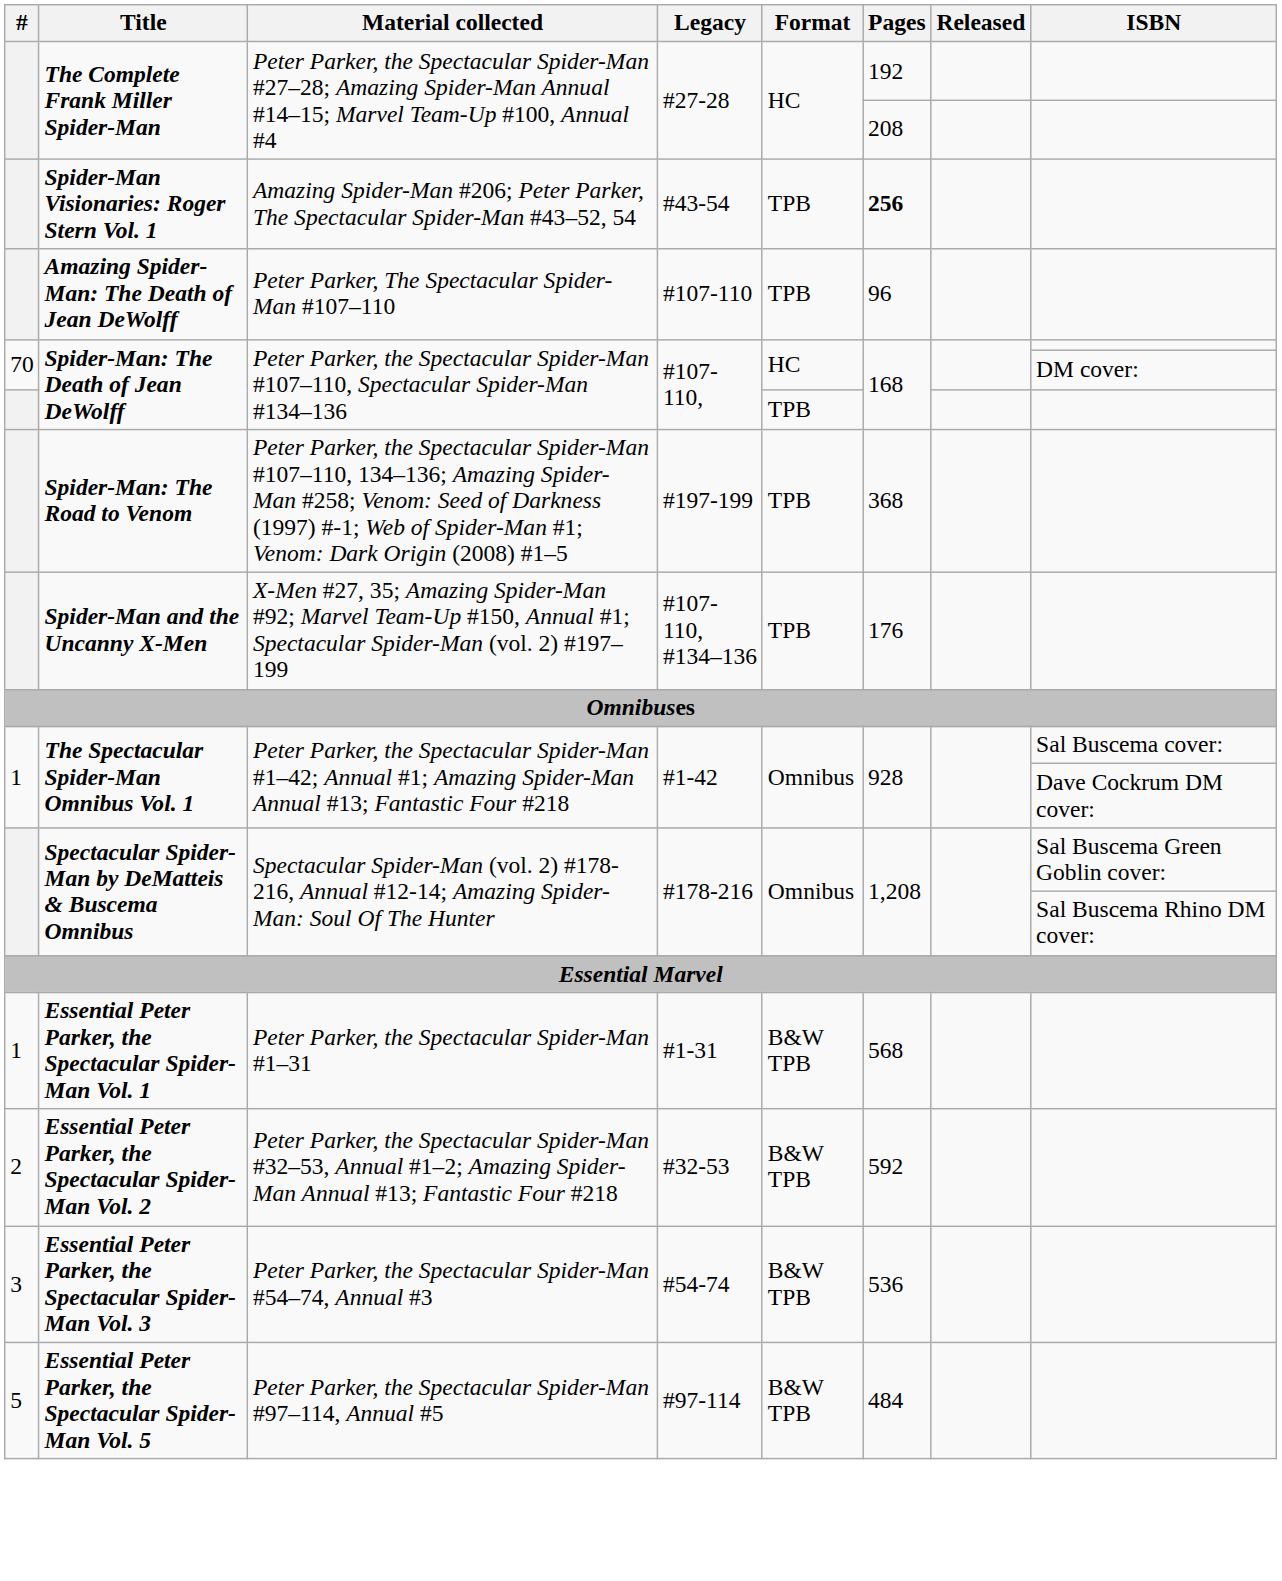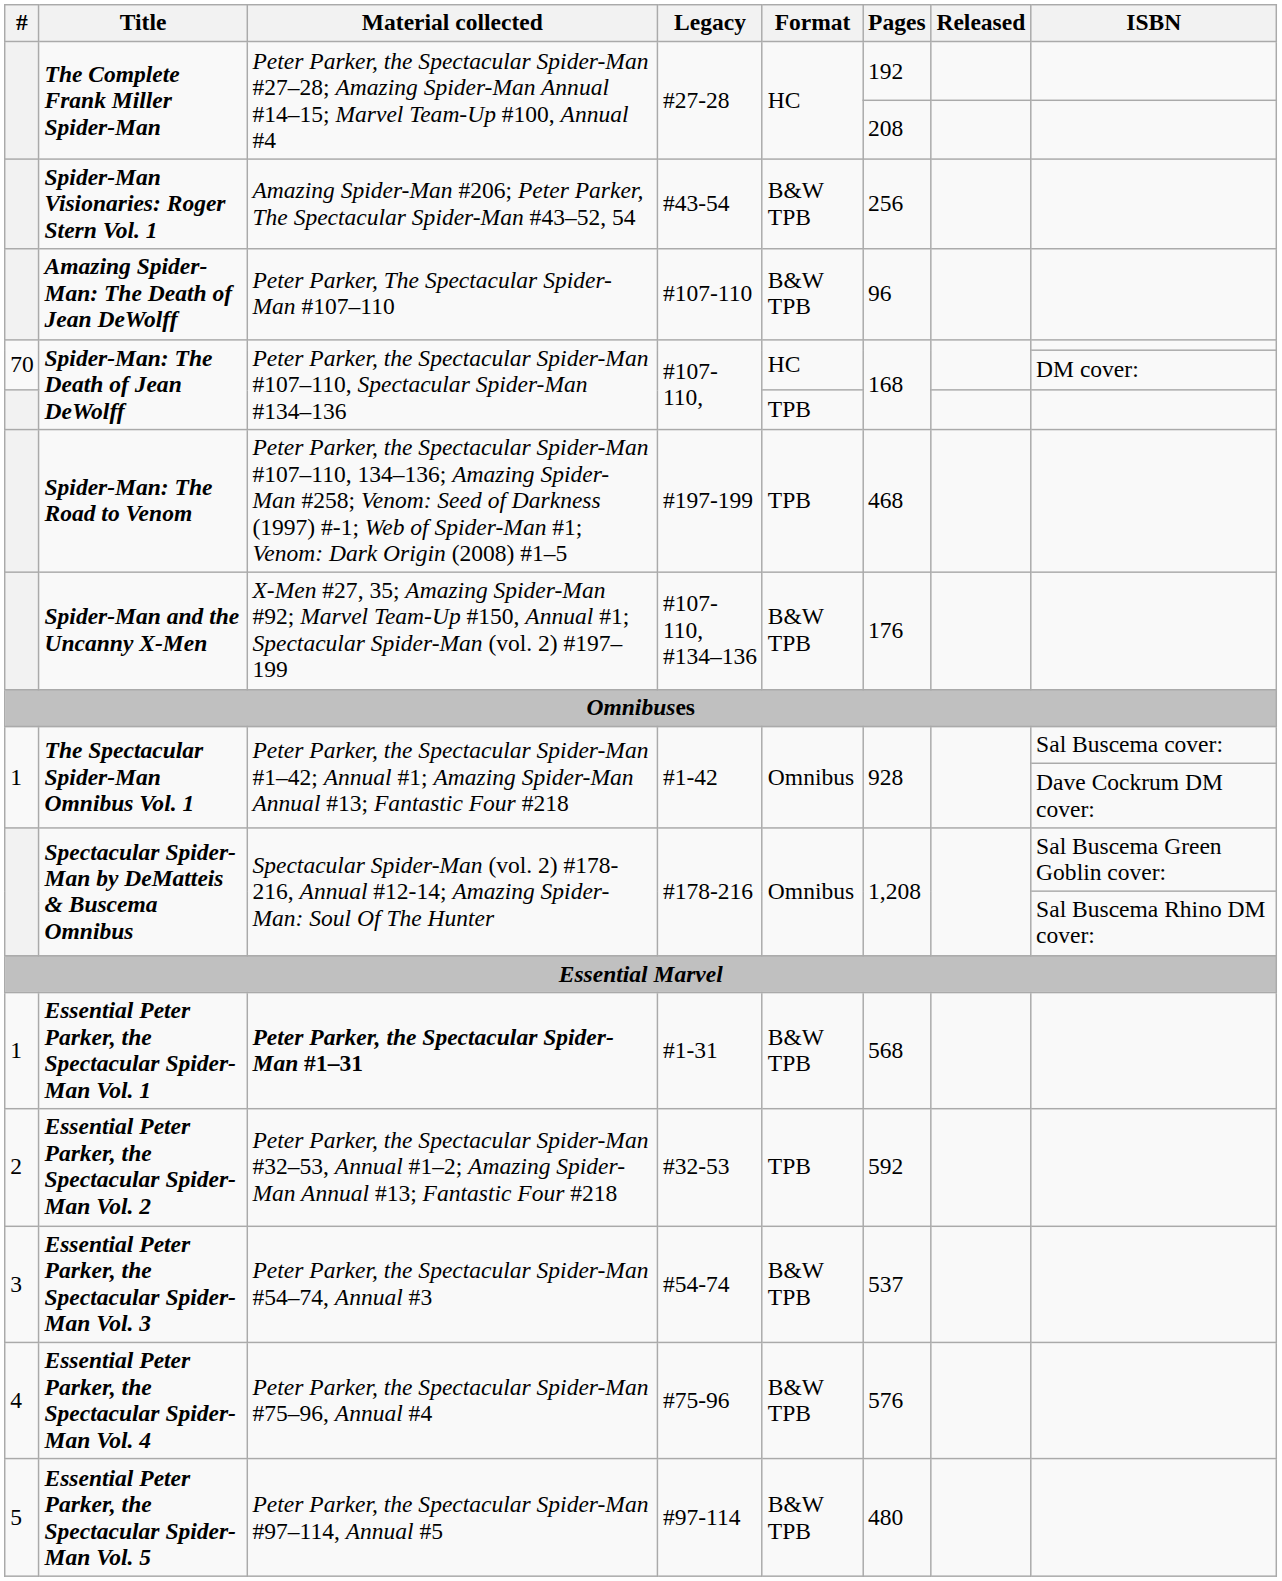Spider-Man Visionaries: Roger Stern Vol. 1 | Format: TPB -> B&W TPB
Spider-Man Visionaries: Roger Stern Vol. 1 | Pages: bold -> normal
Amazing Spider-Man: The Death of Jean DeWolff | Format: TPB -> B&W TPB
Spider-Man: The Road to Venom | Pages: 368 -> 468
Spider-Man and the Uncanny X-Men | Format: TPB -> B&W TPB
Essential Peter Parker, the Spectacular Spider-Man Vol. 1 | Material collected: normal -> bold
Essential Peter Parker, the Spectacular Spider-Man Vol. 2 | Format: B&W TPB -> TPB
Essential Peter Parker, the Spectacular Spider-Man Vol. 3 | Pages: 536 -> 537
+ row: 4 | Essential Peter Parker, the Spectacular Spider-Man Vol. 4 | Peter Parker, the Spectacular Spider-Man #75–96, Annual #4 | #75-96 | B&W TPB | 576
Essential Peter Parker, the Spectacular Spider-Man Vol. 5 | Pages: 484 -> 480
